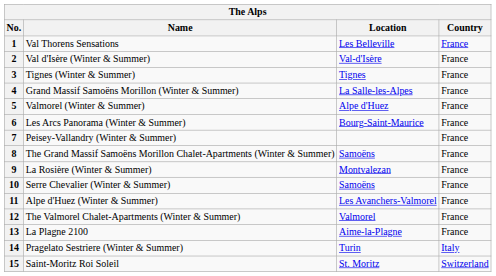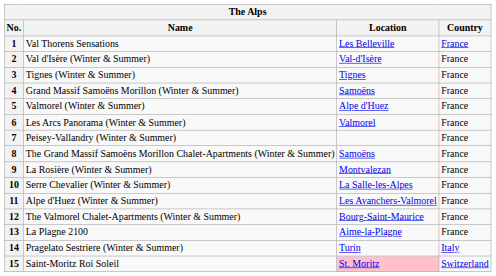4 | Location: La Salle-les-Alpes -> Samoëns
6 | Location: Bourg-Saint-Maurice -> Valmorel
10 | Location: Samoëns -> La Salle-les-Alpes
12 | Location: Valmorel -> Bourg-Saint-Maurice
15 | Location: no background -> pink background
